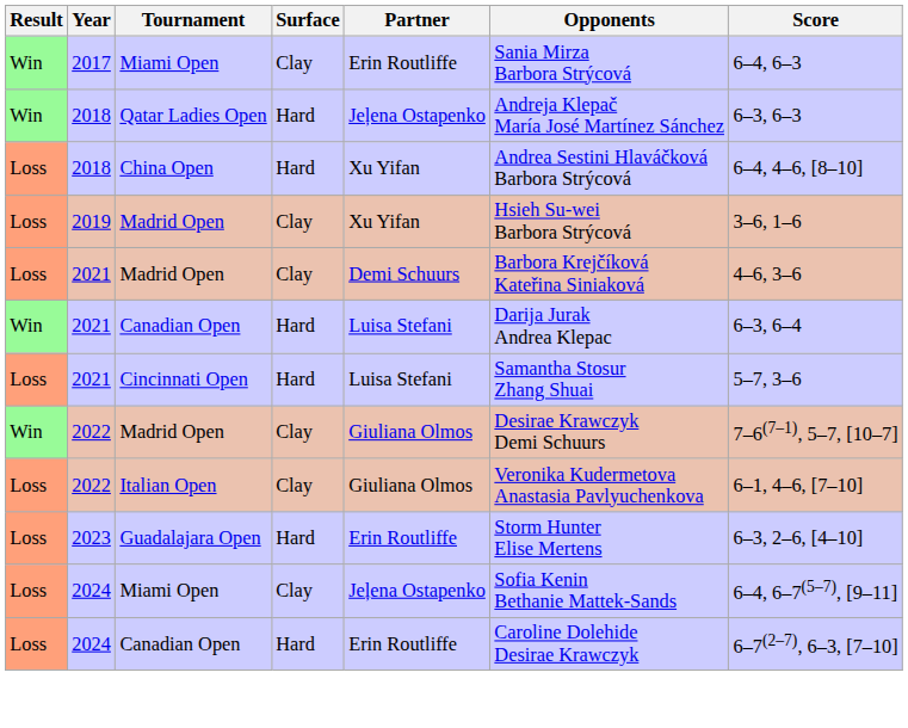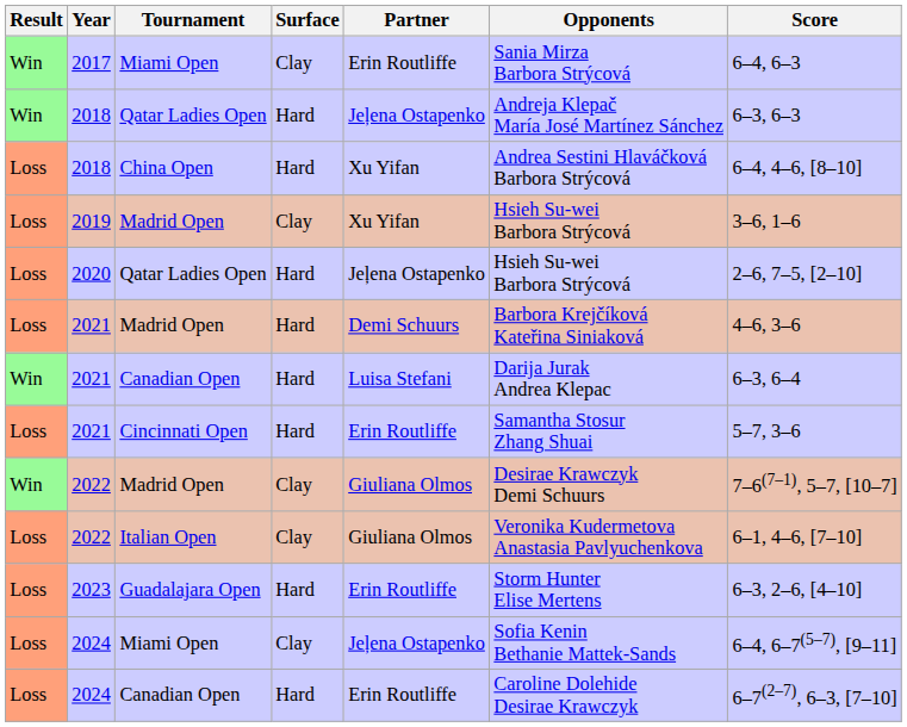+ row: Loss | 2020 | Qatar Ladies Open | Hard | Jeļena Ostapenko | Hsieh Su-wei Barbora Strýcová | 2–6, 7–5, [2–10]
2021 / Madrid Open | Surface: Clay -> Hard
2021 / Cincinnati Open | Partner: Luisa Stefani -> Erin Routliffe
